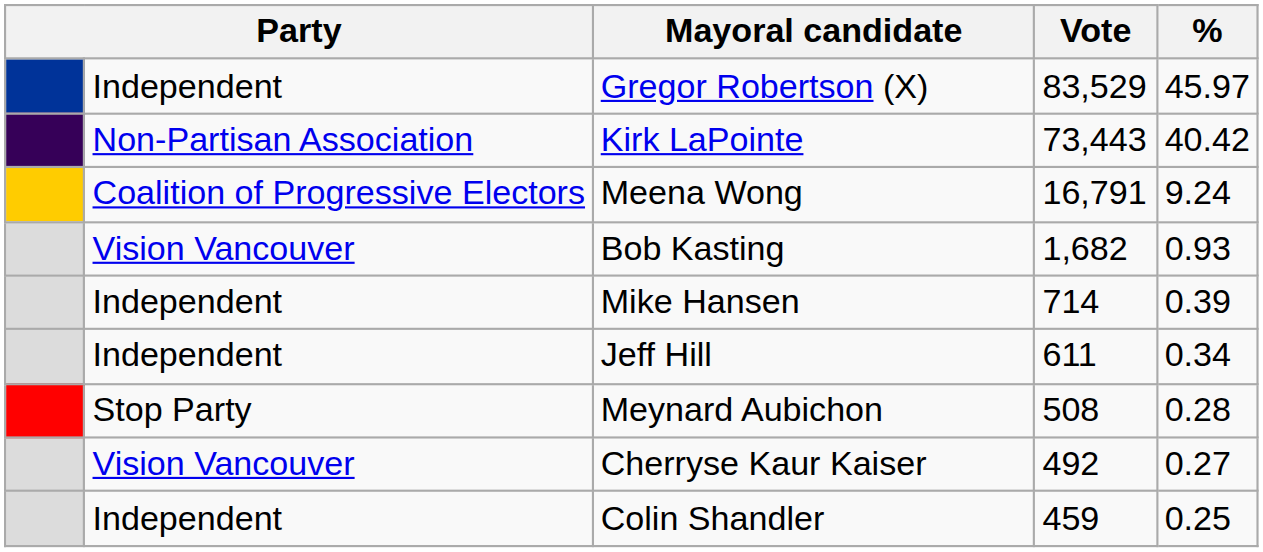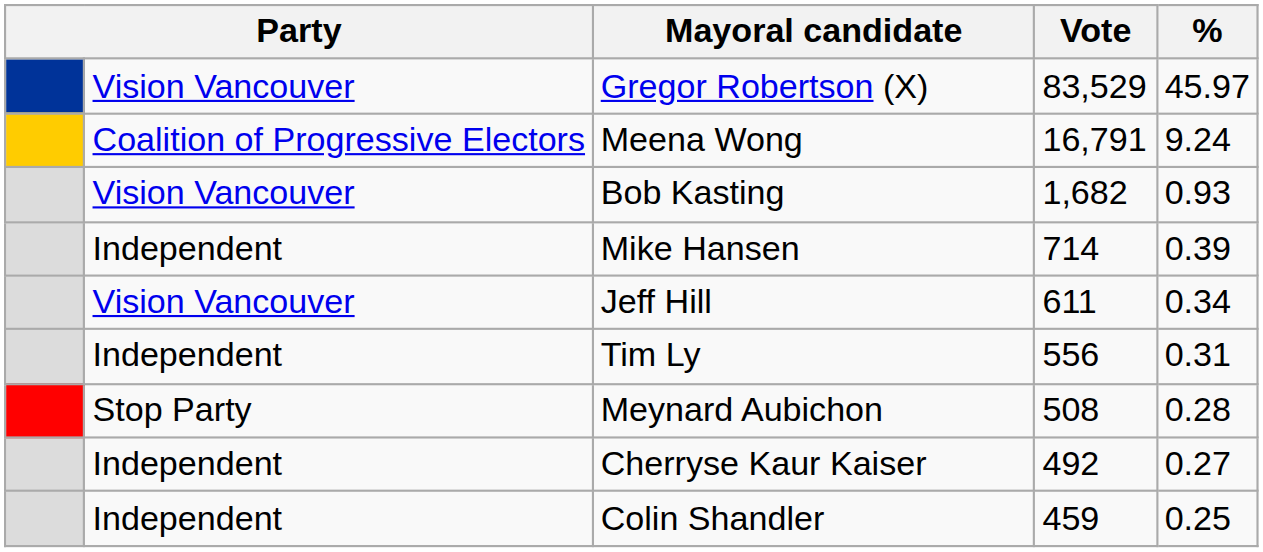Gregor Robertson (X) | column 2: Independent -> Vision Vancouver
- row: Non-Partisan Association | Kirk LaPointe | 73,443 | 40.42
Jeff Hill | column 2: Independent -> Vision Vancouver
+ row: Independent | Tim Ly | 556 | 0.31
Cherryse Kaur Kaiser | column 2: Vision Vancouver -> Independent
